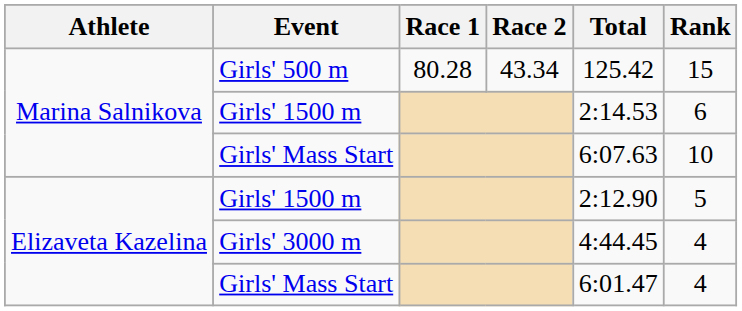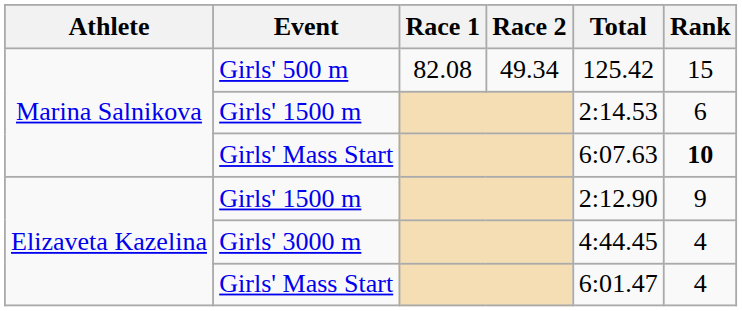Girls' 500 m | Race 1: 80.28 -> 82.08
Girls' 500 m | Race 2: 43.34 -> 49.34
Marina Salnikova / Girls' Mass Start | Rank: normal -> bold
Elizaveta Kazelina / Girls' 1500 m | Rank: 5 -> 9
